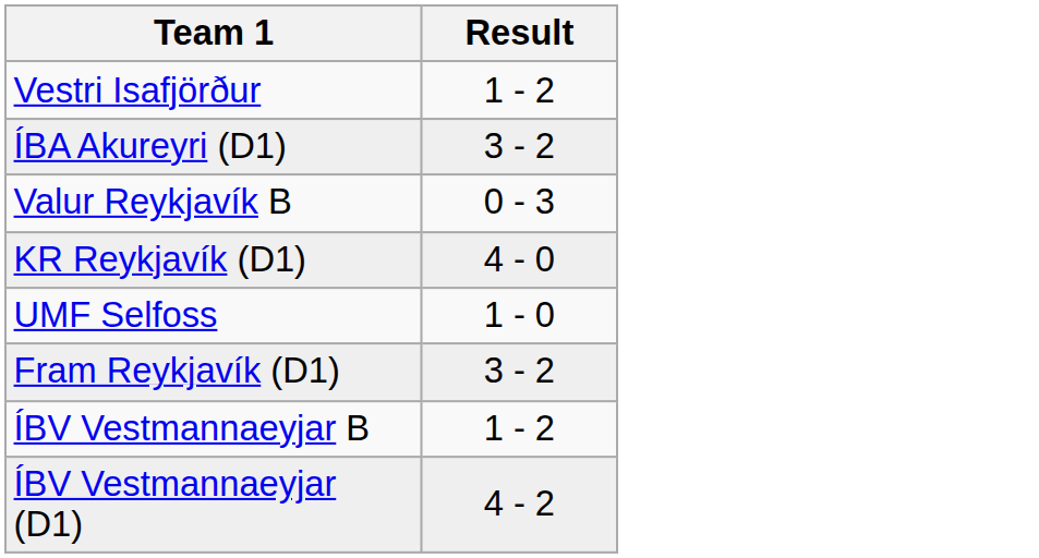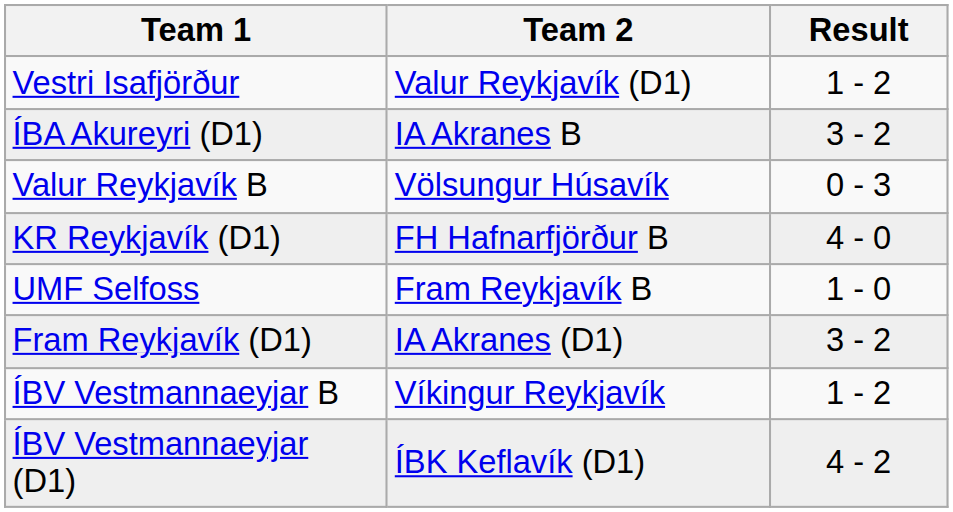+ column: Team 2 | Valur Reykjavík (D1) | IA Akranes B | Völsungur Húsavík | FH Hafnarfjörður B | Fram Reykjavík B | IA Akranes (D1) | Víkingur Reykjavík | ÍBK Keflavík (D1)
